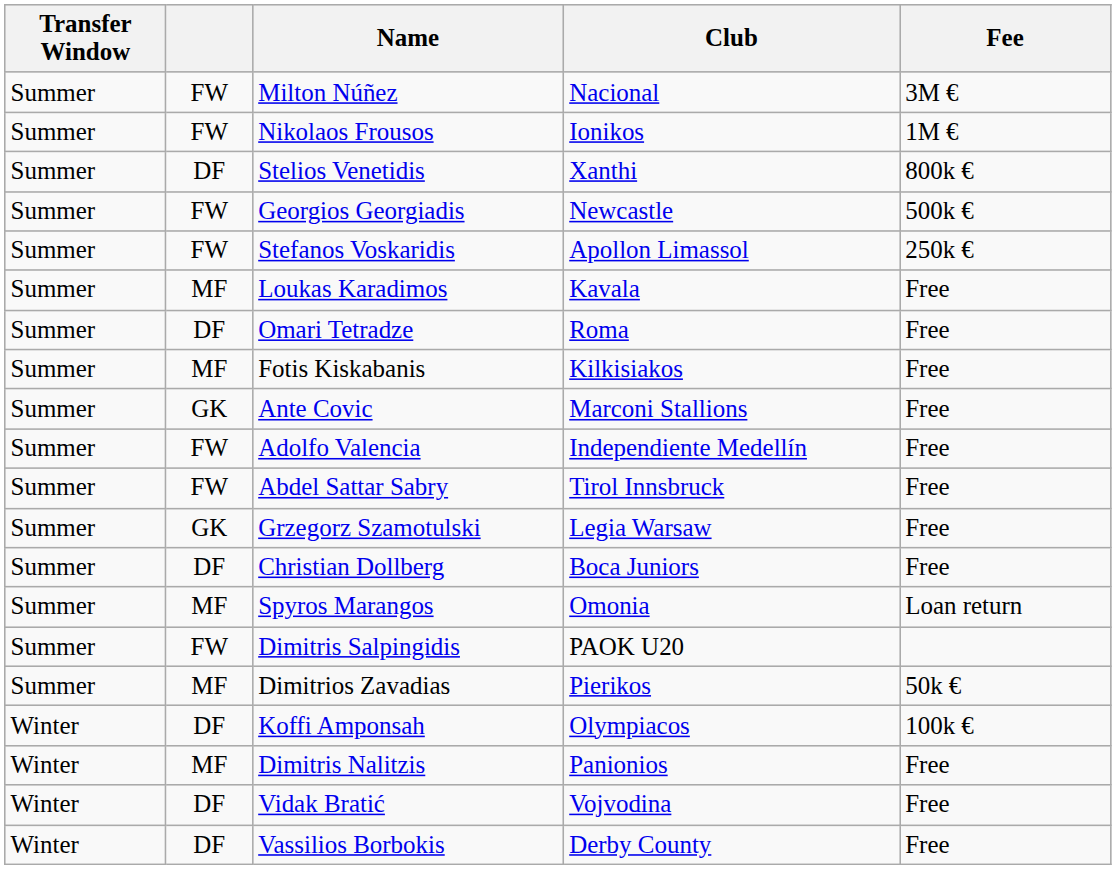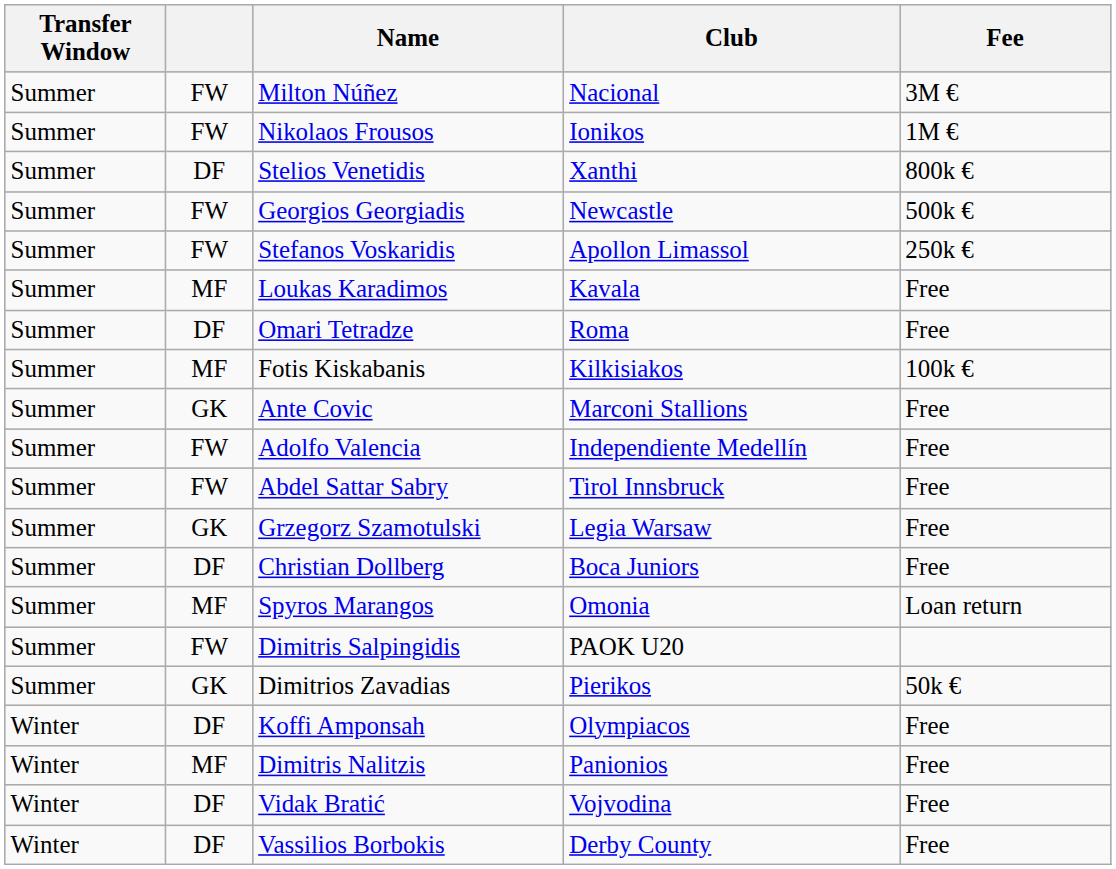Fotis Kiskabanis | Fee: Free -> 100k €
Dimitrios Zavadias | column 2: MF -> GK
Koffi Amponsah | Fee: 100k € -> Free
